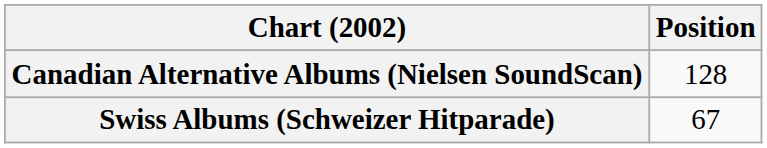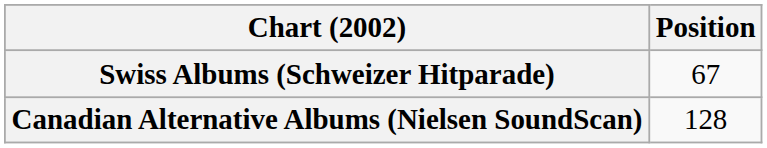rows swapped: Canadian Alternative Albums (Nielsen SoundScan) <-> Swiss Albums (Schweizer Hitparade)
